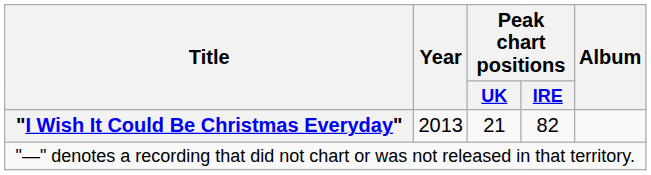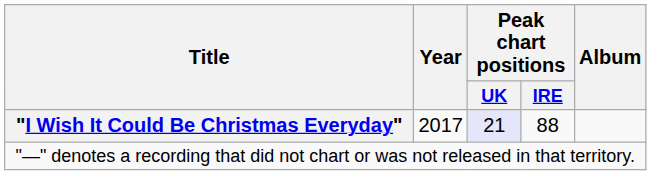"I Wish It Could Be Christmas Everyday" | Year: 2013 -> 2017
"I Wish It Could Be Christmas Everyday" | Peak chart positions / UK: no background -> lavender background
"I Wish It Could Be Christmas Everyday" | Peak chart positions / IRE: 82 -> 88
